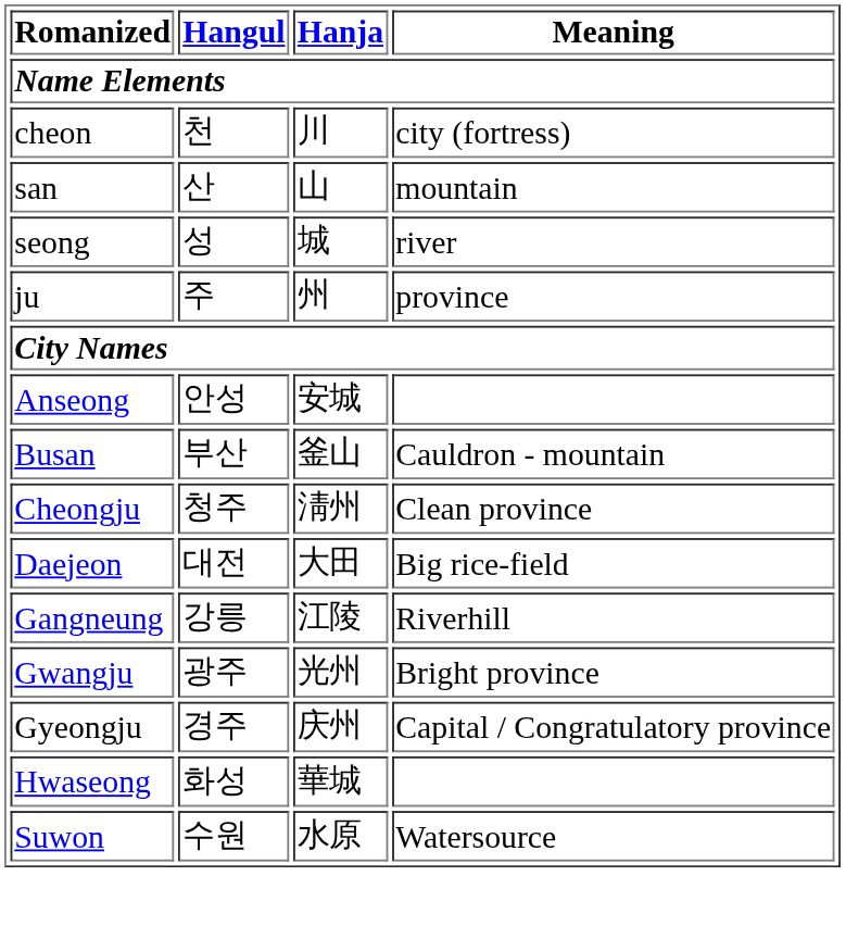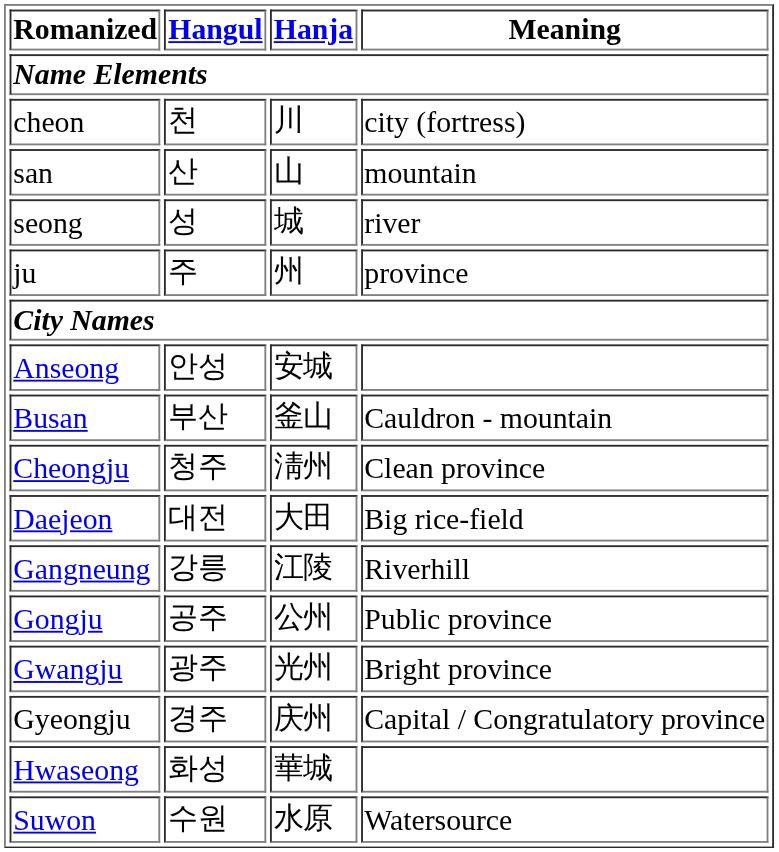+ row: Gongju | 공주 | 公州 | Public province
